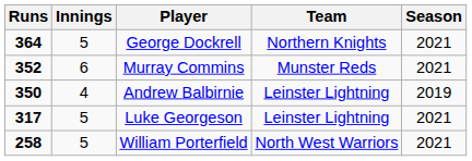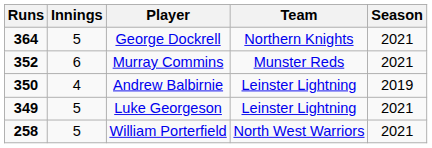Luke Georgeson | Runs: 317 -> 349
